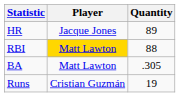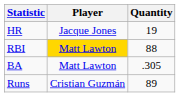HR | Quantity: 89 -> 19
Runs | Quantity: 19 -> 89
